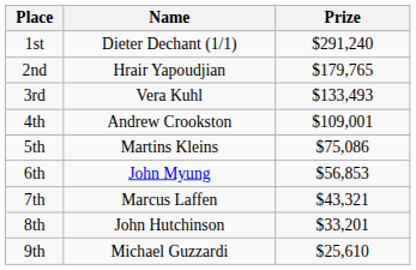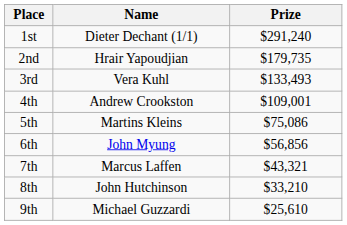2nd | Prize: $179,765 -> $179,735
6th | Prize: $56,853 -> $56,856
8th | Prize: $33,201 -> $33,210
